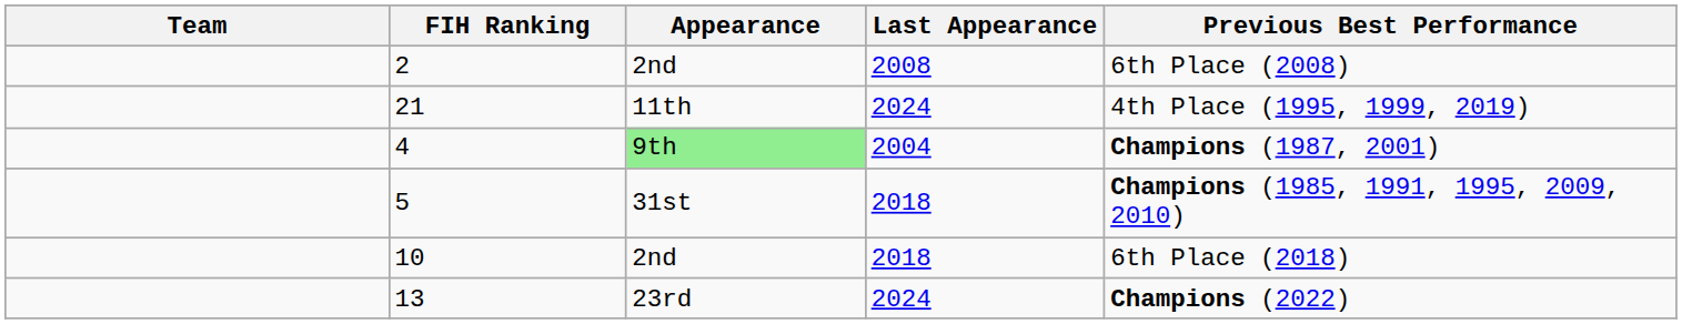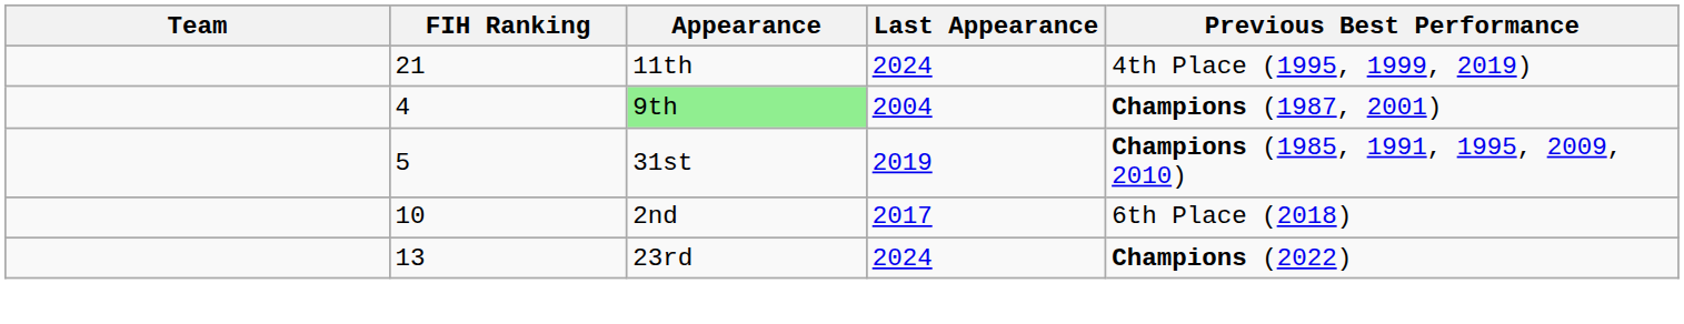- row: 2 | 2nd | 2008 | 6th Place (2008)
5 | Last Appearance: 2018 -> 2019
10 | Last Appearance: 2018 -> 2017
